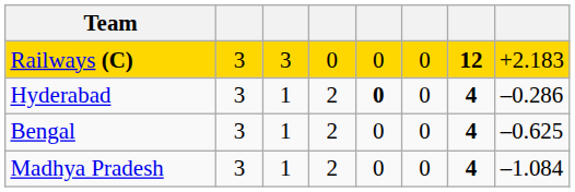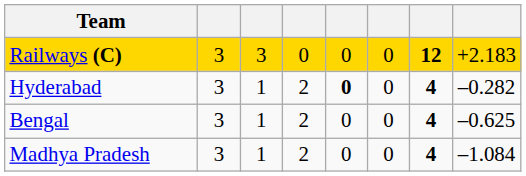Hyderabad | column 8: –0.286 -> –0.282
